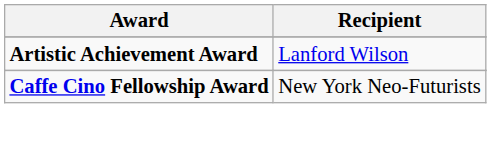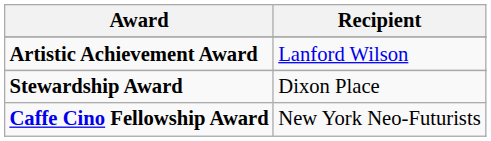+ row: Stewardship Award | Dixon Place
